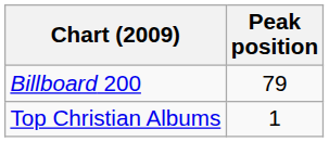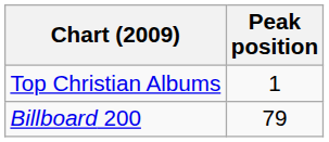rows swapped: Billboard 200 <-> Top Christian Albums
